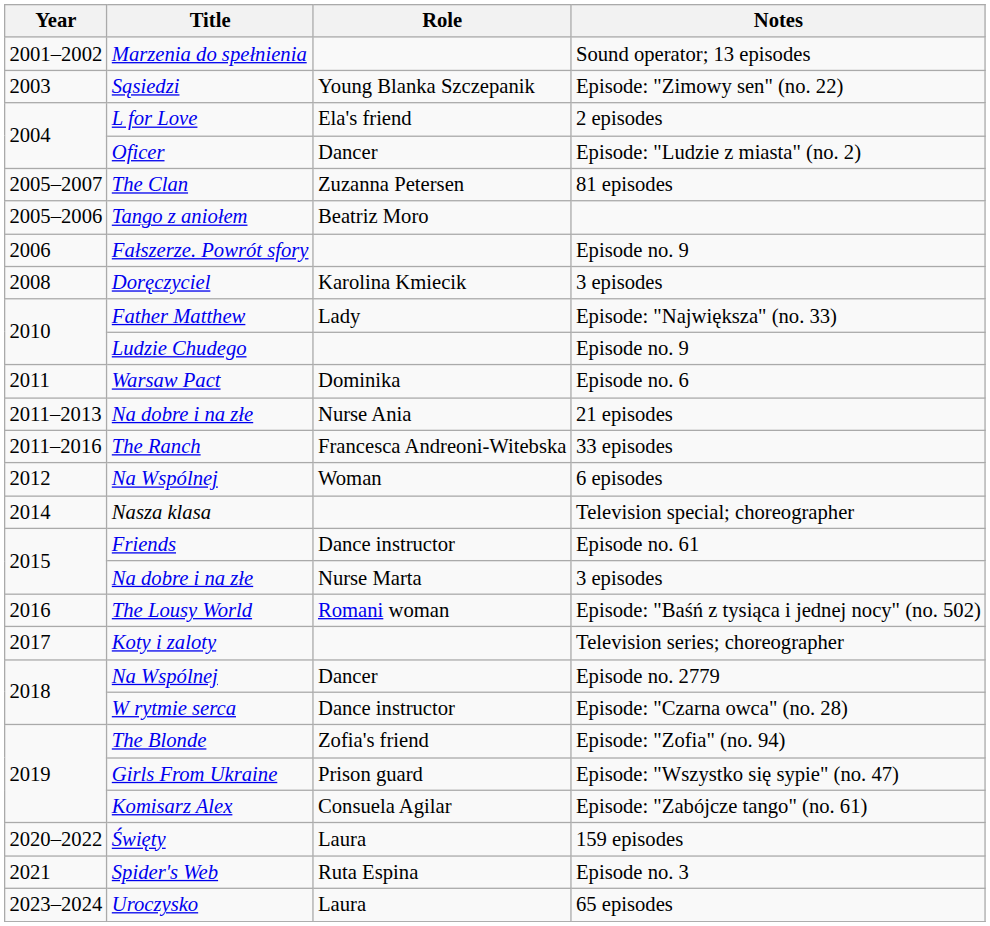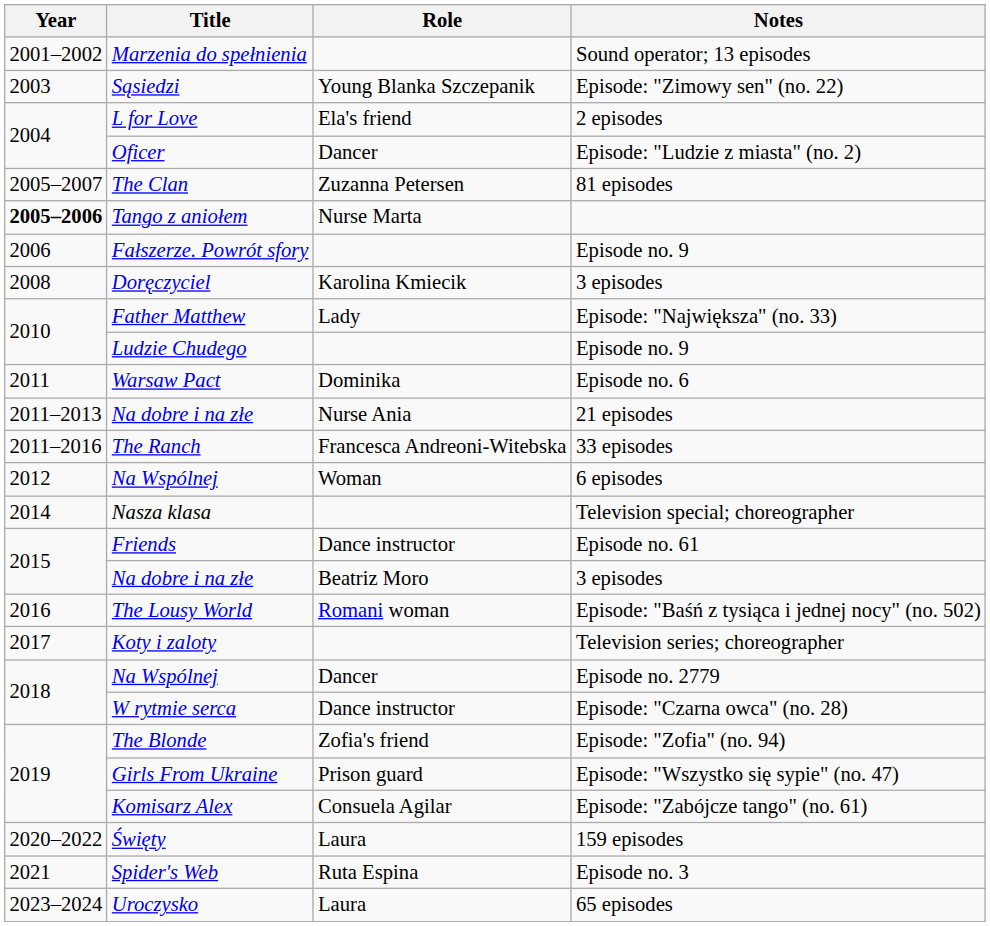Tango z aniołem | Year: normal -> bold
Tango z aniołem | Role: Beatriz Moro -> Nurse Marta
Na dobre i na złe / 3 episodes | Role: Nurse Marta -> Beatriz Moro
